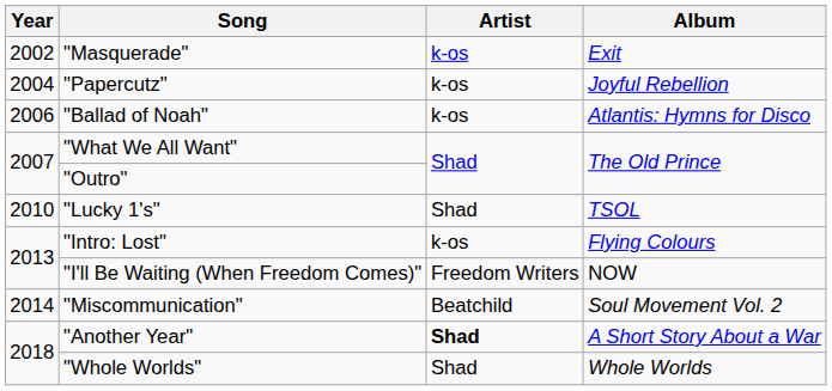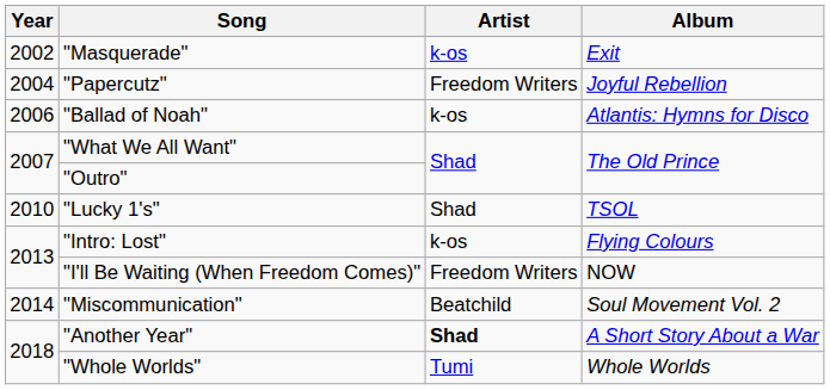"Papercutz" | Artist: k-os -> Freedom Writers
"Whole Worlds" | Artist: Shad -> Tumi
